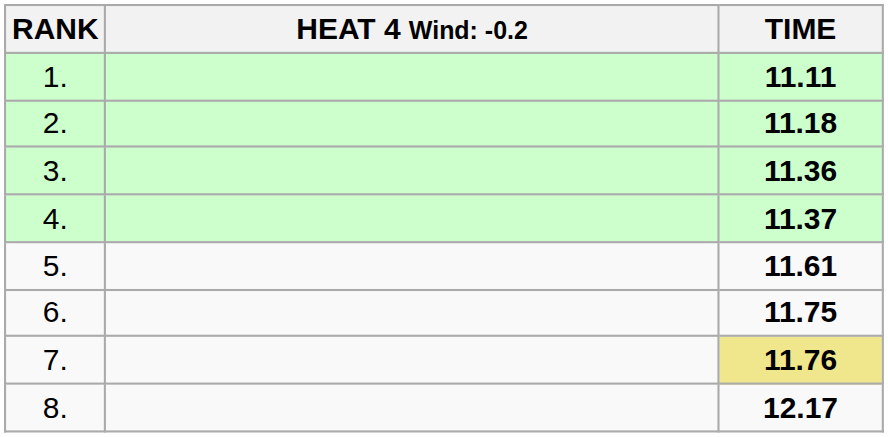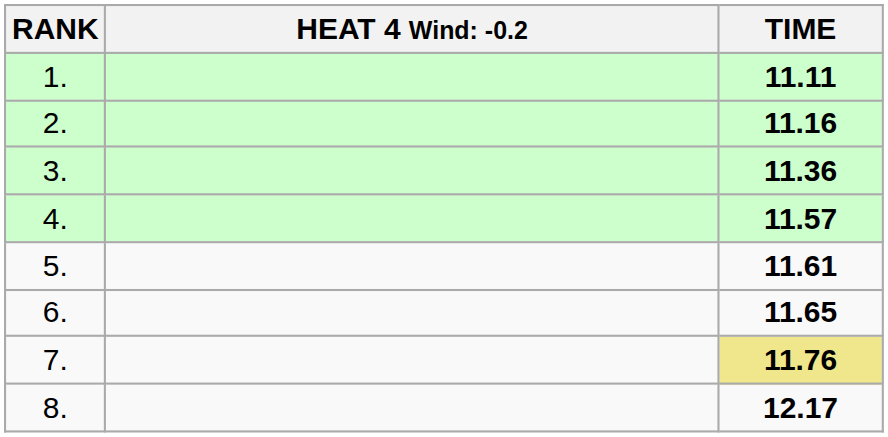2. | TIME: 11.18 -> 11.16
4. | TIME: 11.37 -> 11.57
6. | TIME: 11.75 -> 11.65
